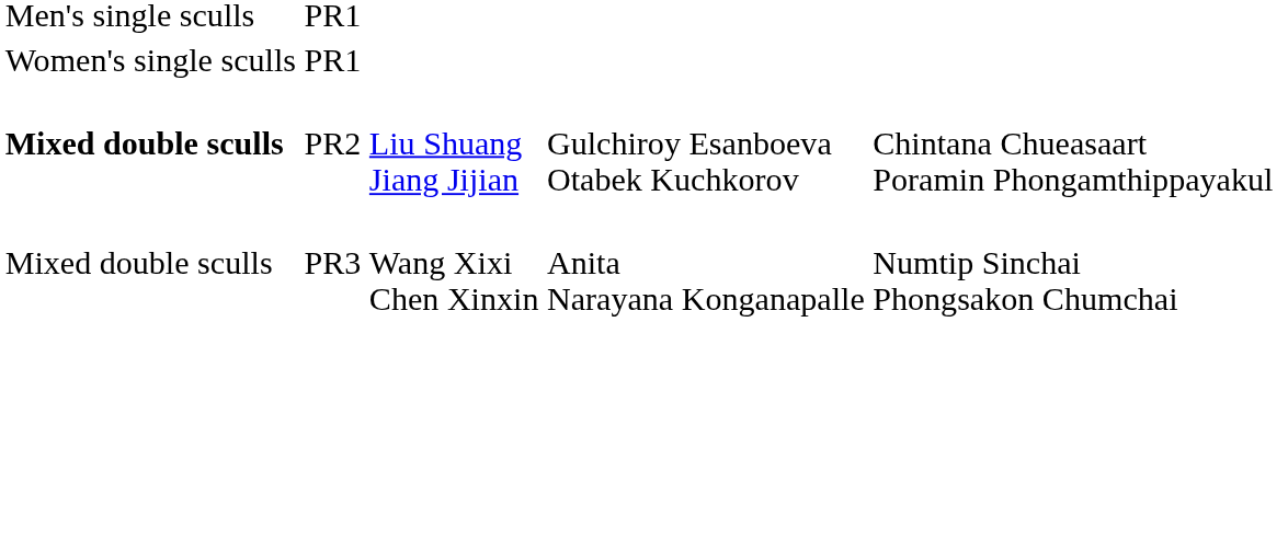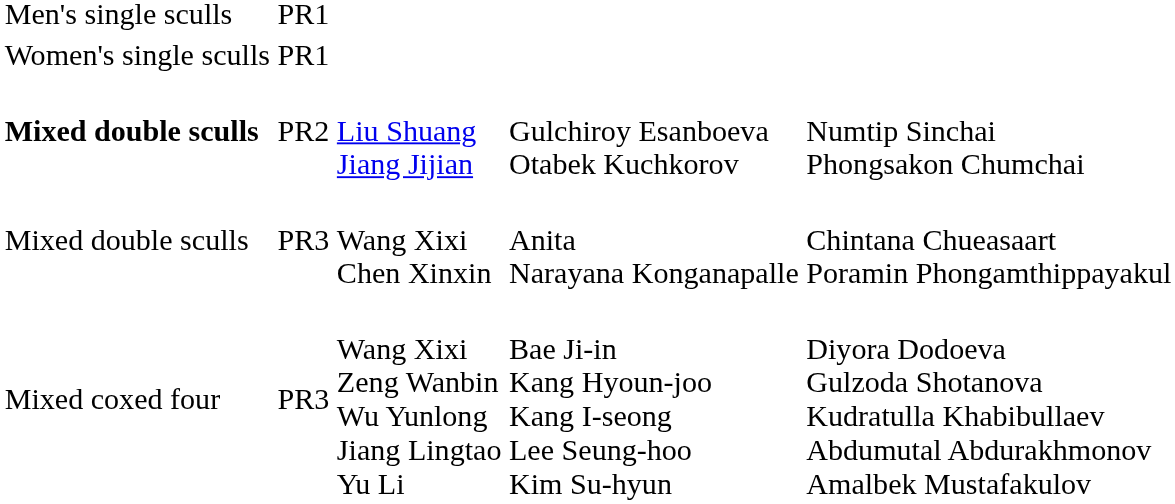Liu Shuang Jiang Jijian | column 5: Chintana Chueasaart Poramin Phongamthippayakul -> Numtip Sinchai Phongsakon Chumchai
Wang Xixi Chen Xinxin | column 5: Numtip Sinchai Phongsakon Chumchai -> Chintana Chueasaart Poramin Phongamthippayakul
+ row: Mixed coxed four | PR3 | Wang Xixi Zeng Wanbin Wu Yunlong Jiang Lingtao Yu Li | Bae Ji-in Kang Hyoun-joo Kang I-seong Lee Seung-hoo Kim Su-hyun | Diyora Dodoeva Gulzoda Shotanova Kudratulla Khabibullaev Abdumutal Abdurakhmonov Amalbek Mustafakulov
